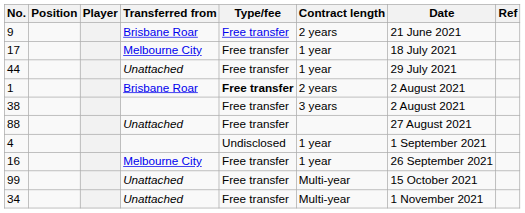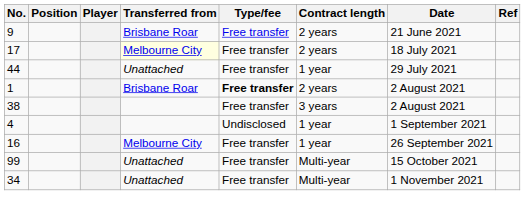17 | Transferred from: no background -> lightyellow background
17 | Contract length: 1 year -> 2 years
- row: 88 | Unattached | Free transfer | 27 August 2021
